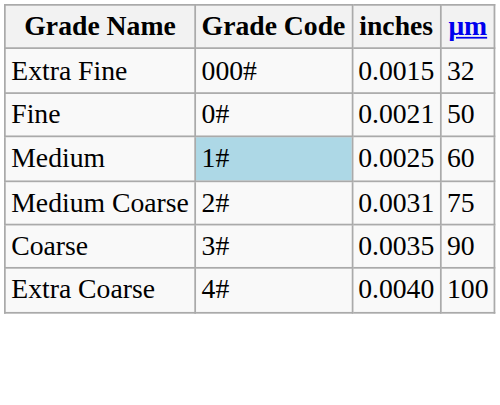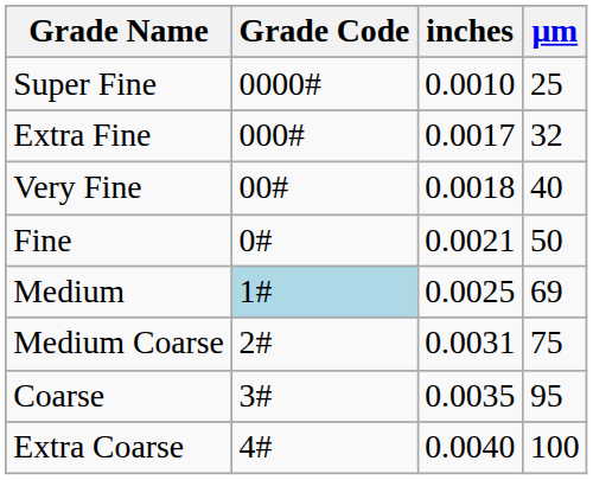+ row: Super Fine | 0000# | 0.0010 | 25
Extra Fine | inches: 0.0015 -> 0.0017
+ row: Very Fine | 00# | 0.0018 | 40
Medium | μm: 60 -> 69
Coarse | μm: 90 -> 95
